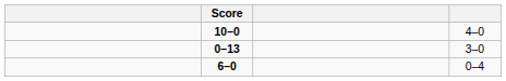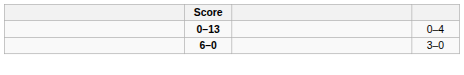- row: 10–0 | 4–0
0–13 | column 4: 3–0 -> 0–4
6–0 | column 4: 0–4 -> 3–0
